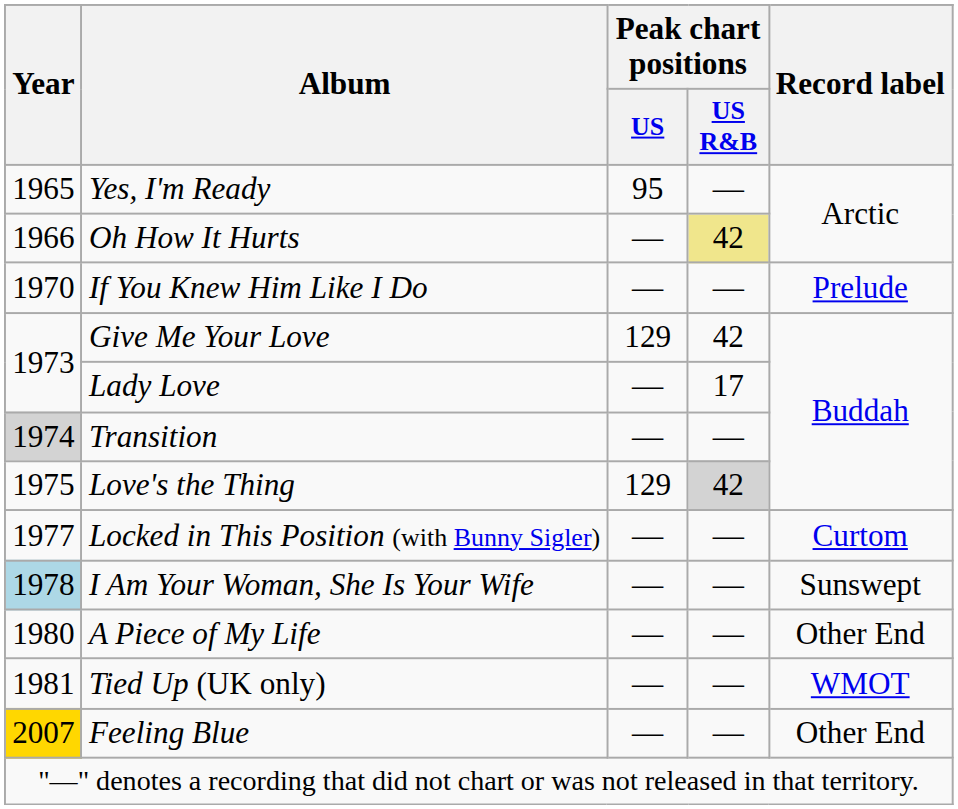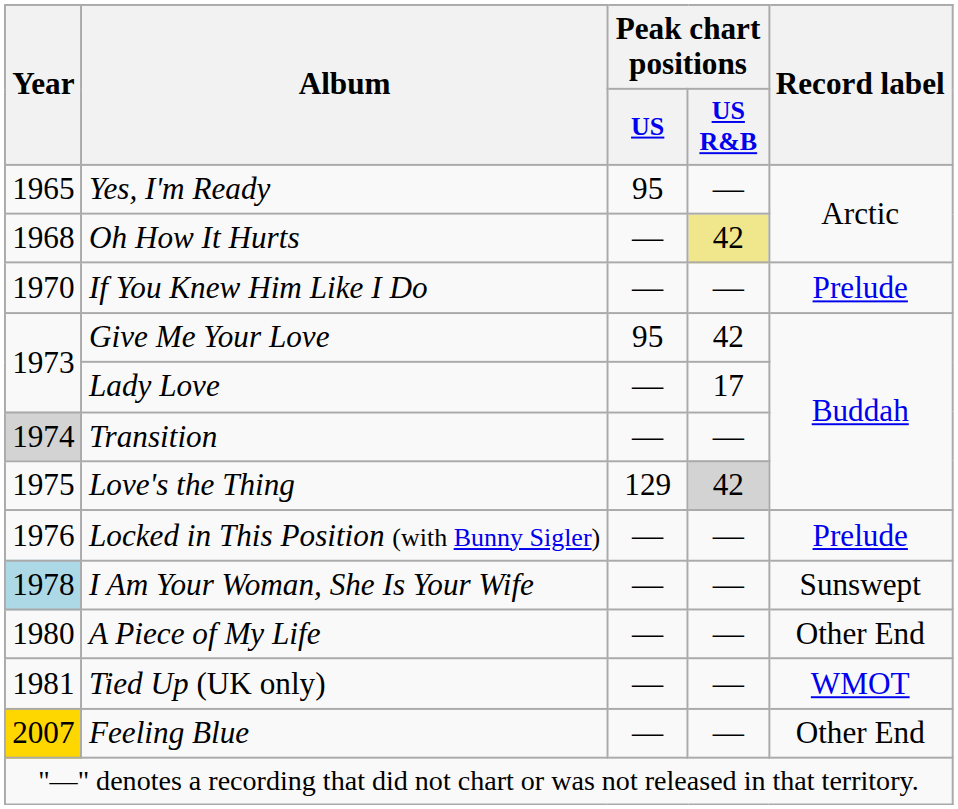Oh How It Hurts | Year: 1966 -> 1968
Give Me Your Love | Peak chart positions / US: 129 -> 95
Locked in This Position (with Bunny Sigler) | Year: 1977 -> 1976
Locked in This Position (with Bunny Sigler) | Record label: Curtom -> Prelude
